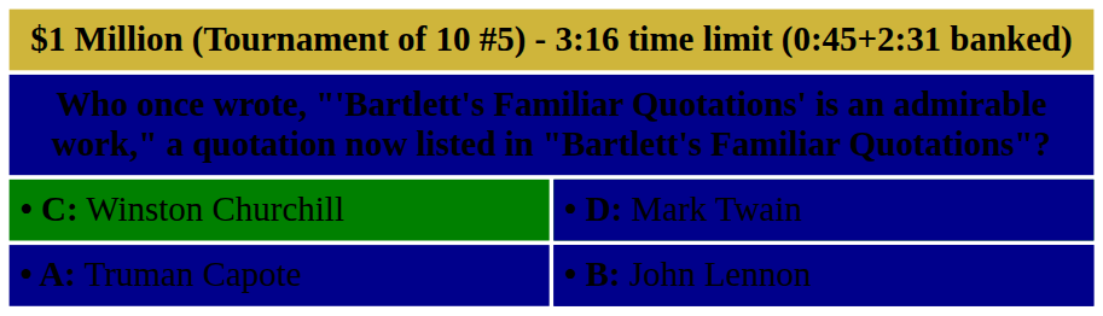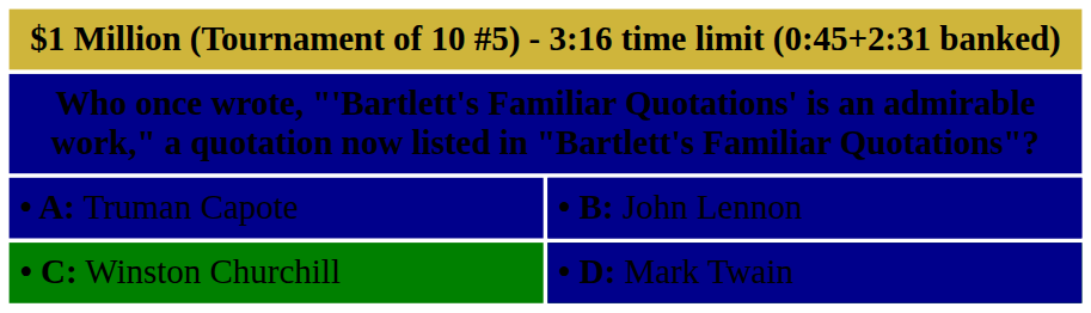rows swapped: • A: Truman Capote <-> • C: Winston Churchill
